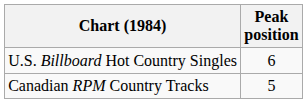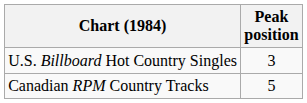U.S. Billboard Hot Country Singles | Peak position: 6 -> 3
